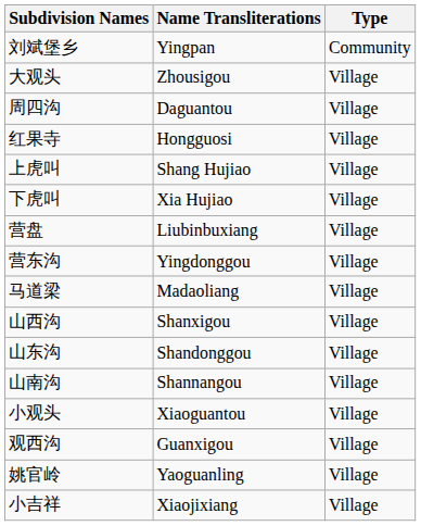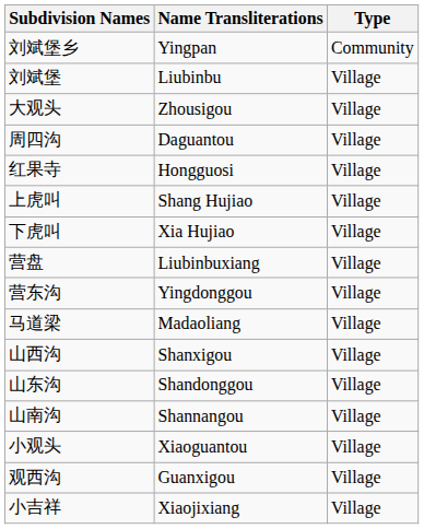+ row: 刘斌堡 | Liubinbu | Village
- row: 姚官岭 | Yaoguanling | Village
